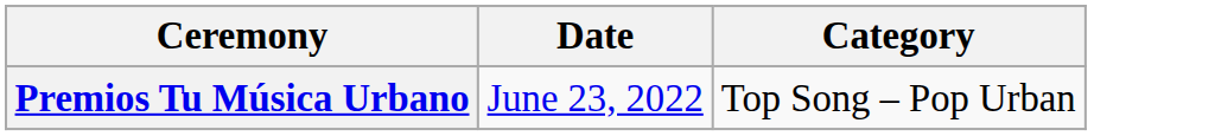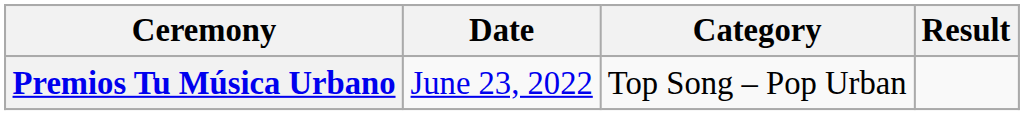+ column: Result
